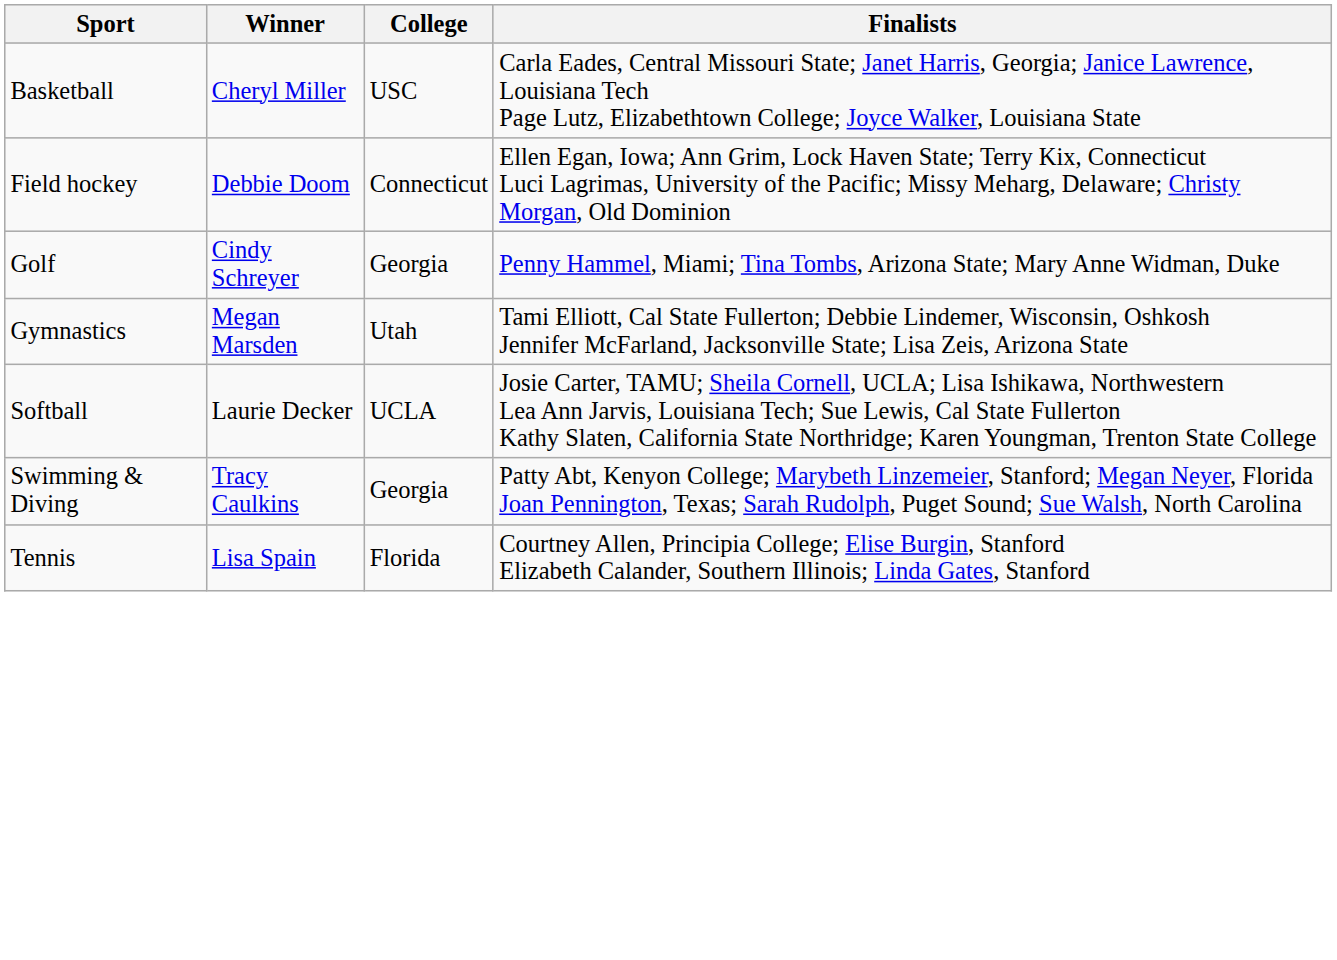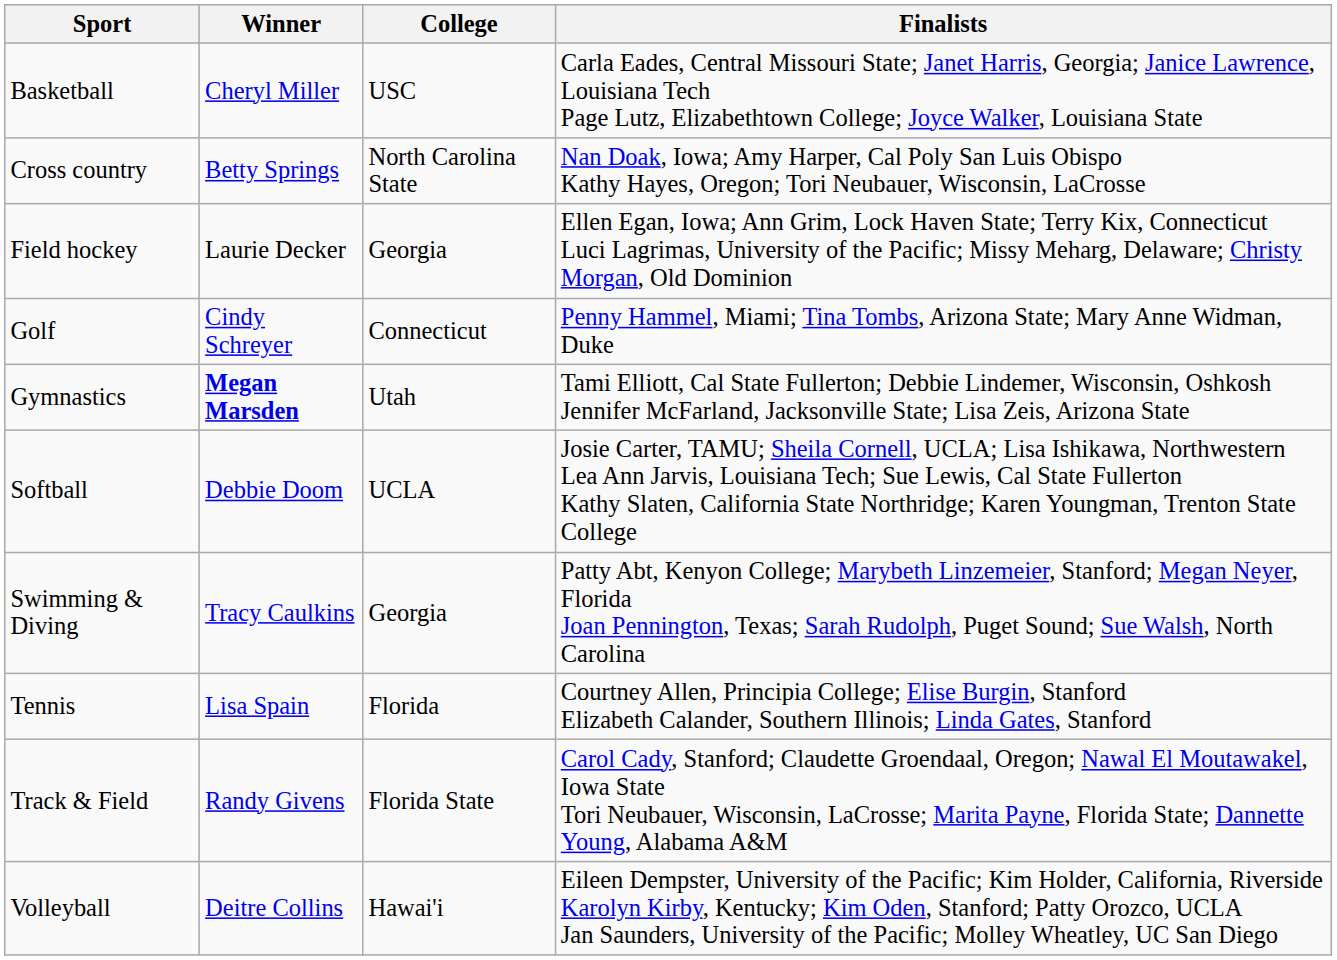+ row: Cross country | Betty Springs | North Carolina State | Nan Doak, Iowa; Amy Harper, Cal Poly San Luis Obispo Kathy Hayes, Oregon; Tori Neubauer, Wisconsin, LaCrosse
Field hockey | Winner: Debbie Doom -> Laurie Decker
Field hockey | College: Connecticut -> Georgia
Golf | College: Georgia -> Connecticut
Gymnastics | Winner: normal -> bold
Softball | Winner: Laurie Decker -> Debbie Doom
+ row: Track & Field | Randy Givens | Florida State | Carol Cady, Stanford; Claudette Groendaal, Oregon; Nawal El Moutawakel, Iowa State Tori Neubauer, Wisconsin, LaCrosse; Marita Payne, Florida State; Dannette Young, Alabama A&M
+ row: Volleyball | Deitre Collins | Hawai'i | Eileen Dempster, University of the Pacific; Kim Holder, California, Riverside Karolyn Kirby, Kentucky; Kim Oden, Stanford; Patty Orozco, UCLA Jan Saunders, University of the Pacific; Molley Wheatley, UC San Diego
